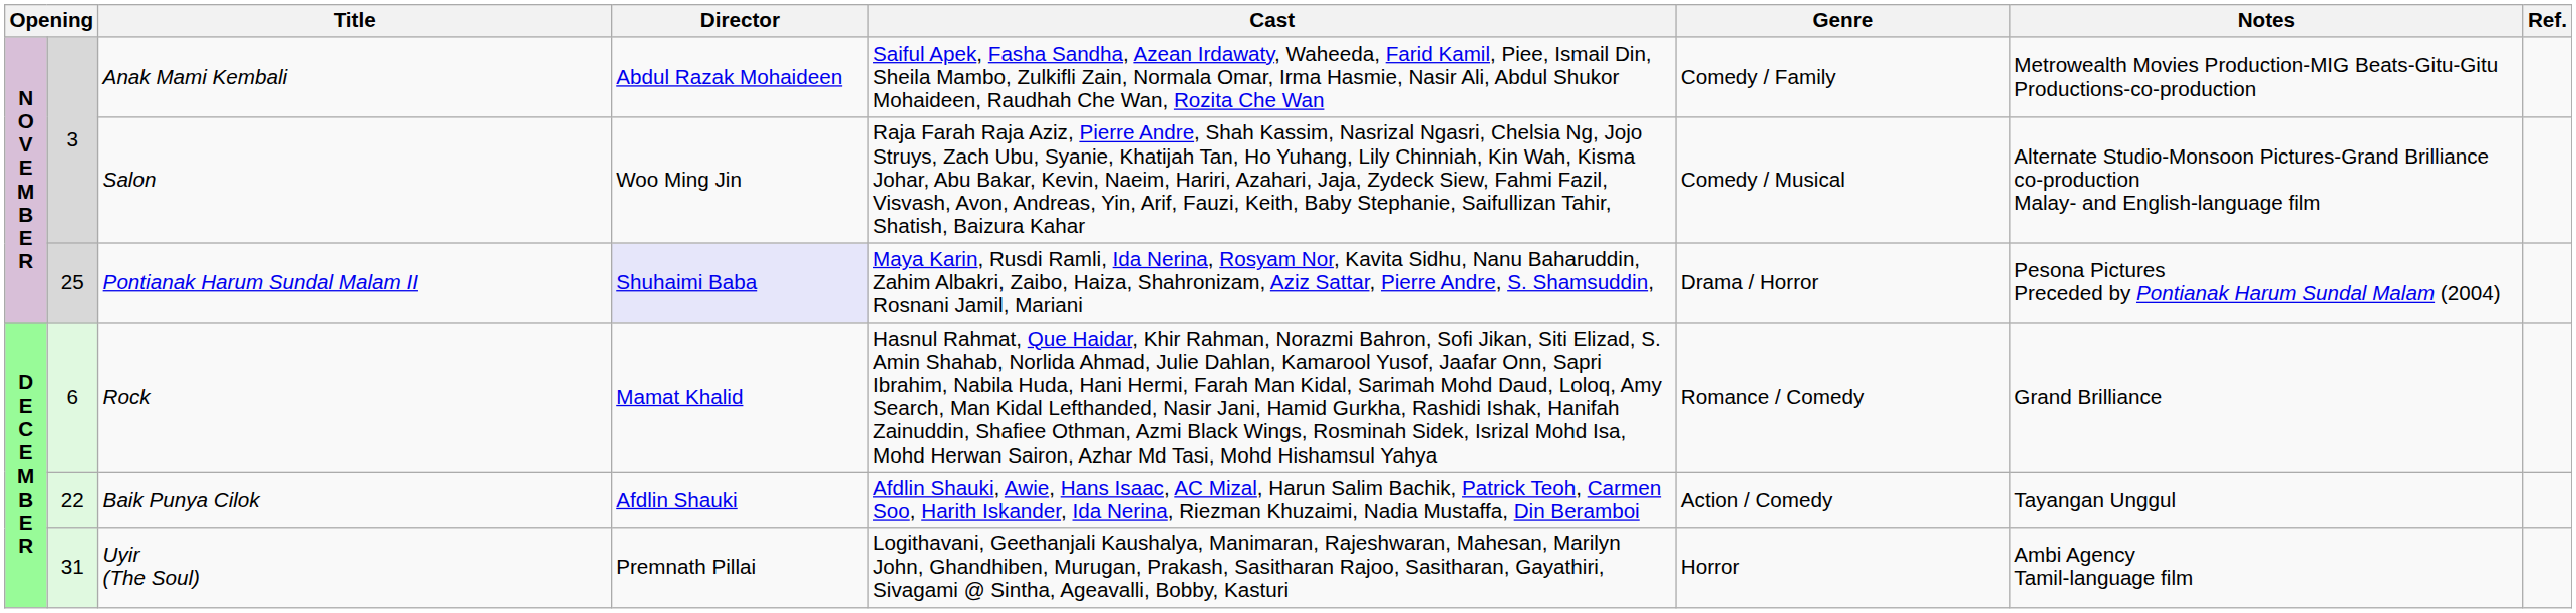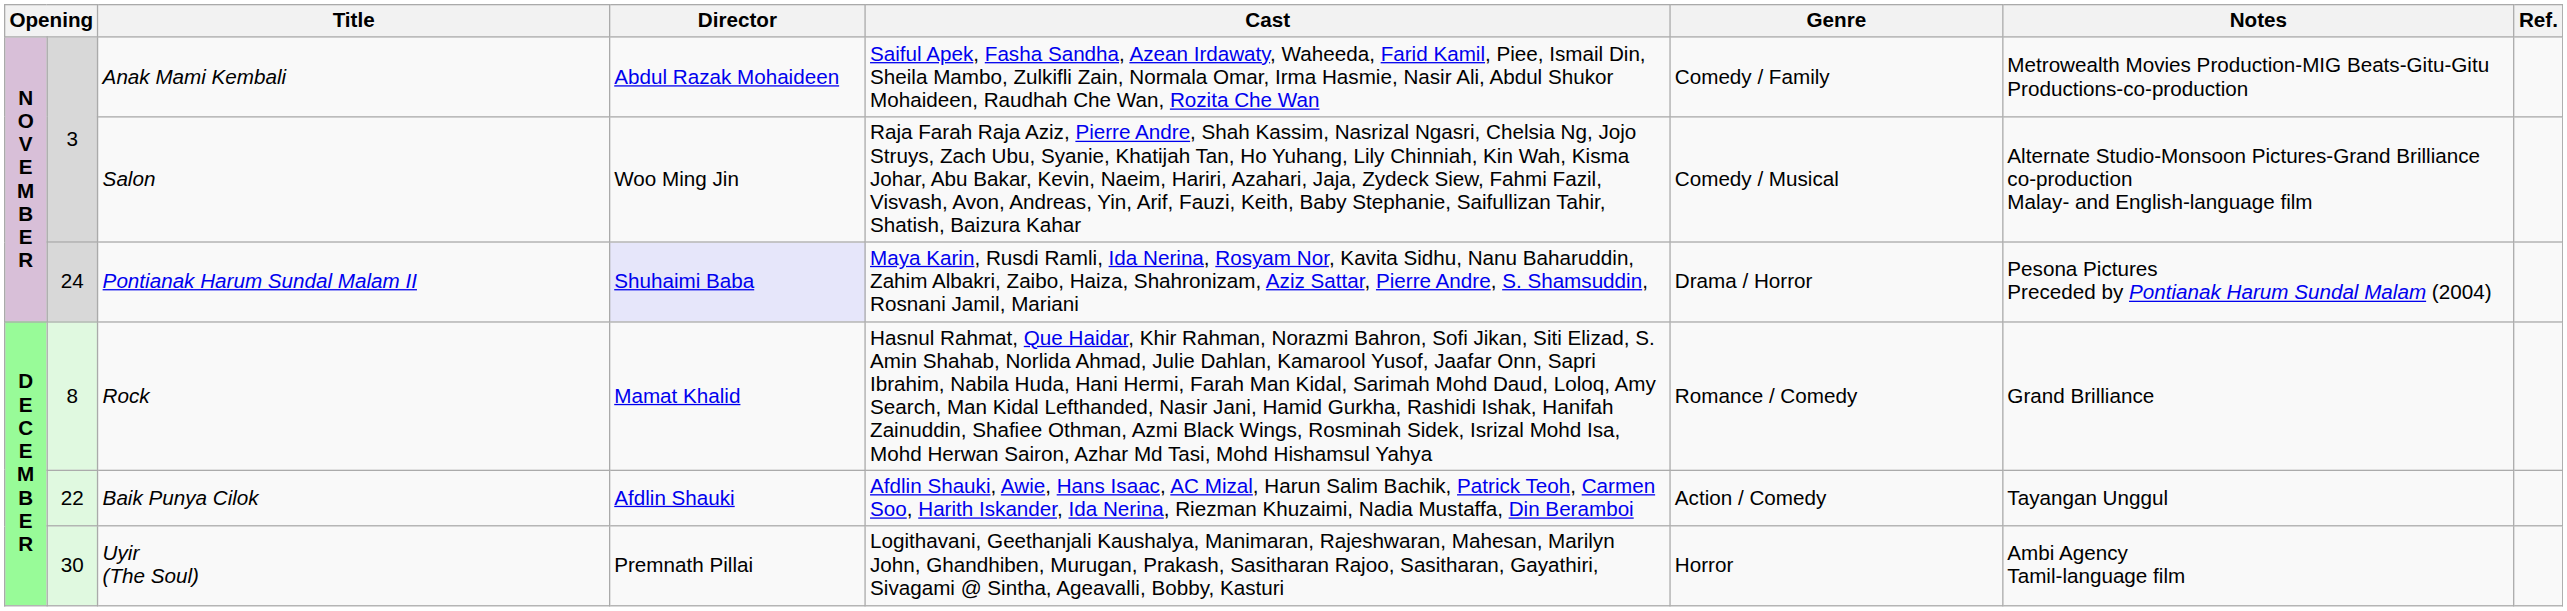Pontianak Harum Sundal Malam II | column 2: 25 -> 24
Rock | column 2: 6 -> 8
Uyir (The Soul) | column 2: 31 -> 30
